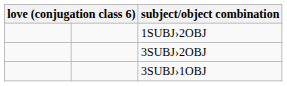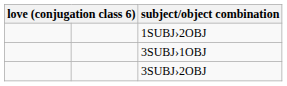rows swapped: 3SUBJ›1OBJ <-> 3SUBJ›2OBJ
